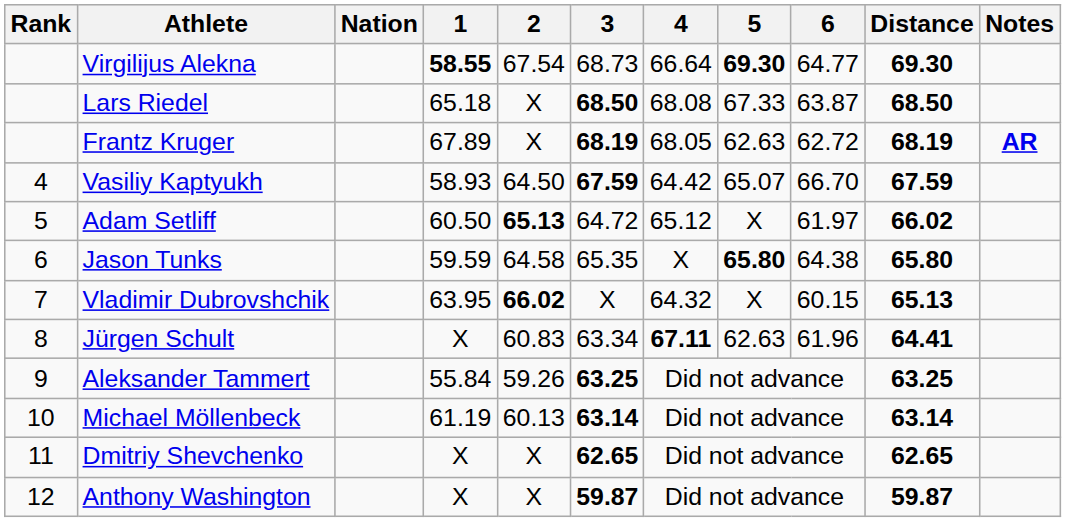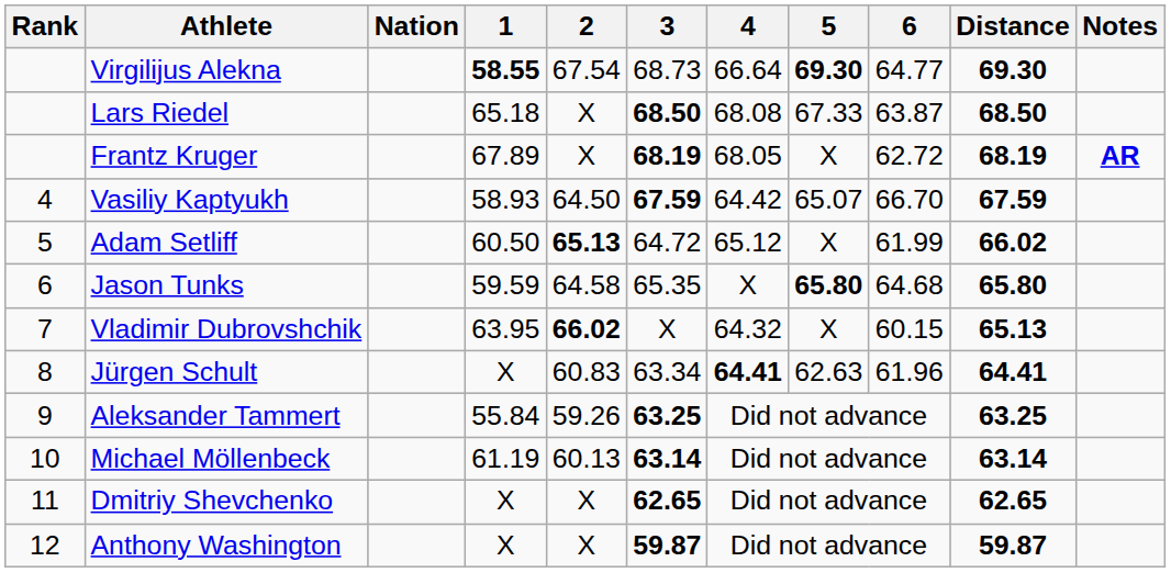Frantz Kruger | 5: 62.63 -> X
Adam Setliff | 6: 61.97 -> 61.99
Jason Tunks | 6: 64.38 -> 64.68
Jürgen Schult | 4: 67.11 -> 64.41
